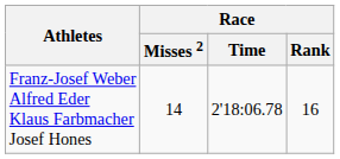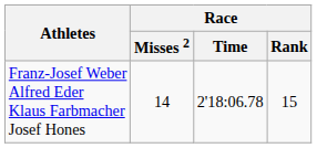Franz-Josef Weber Alfred Eder Klaus Farbmacher Josef Hones | Race / Rank: 16 -> 15
